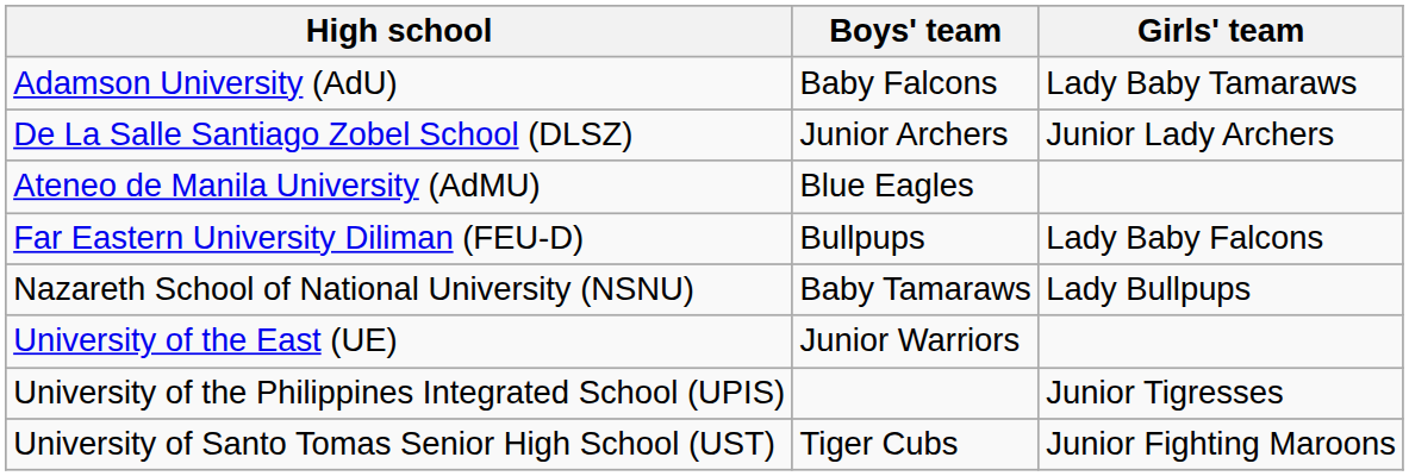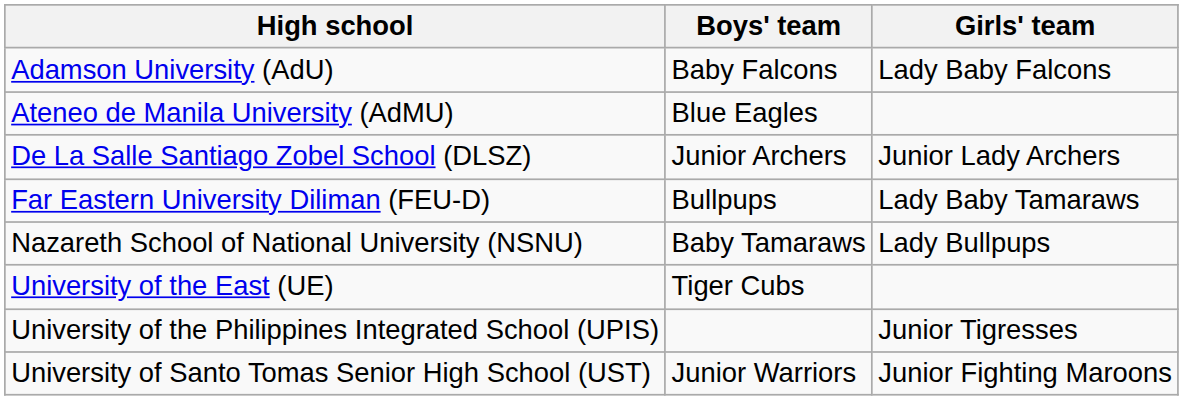Adamson University (AdU) | Girls' team: Lady Baby Tamaraws -> Lady Baby Falcons
rows swapped: Ateneo de Manila University (AdMU) <-> De La Salle Santiago Zobel School (DLSZ)
Far Eastern University Diliman (FEU-D) | Girls' team: Lady Baby Falcons -> Lady Baby Tamaraws
University of the East (UE) | Boys' team: Junior Warriors -> Tiger Cubs
University of Santo Tomas Senior High School (UST) | Boys' team: Tiger Cubs -> Junior Warriors
